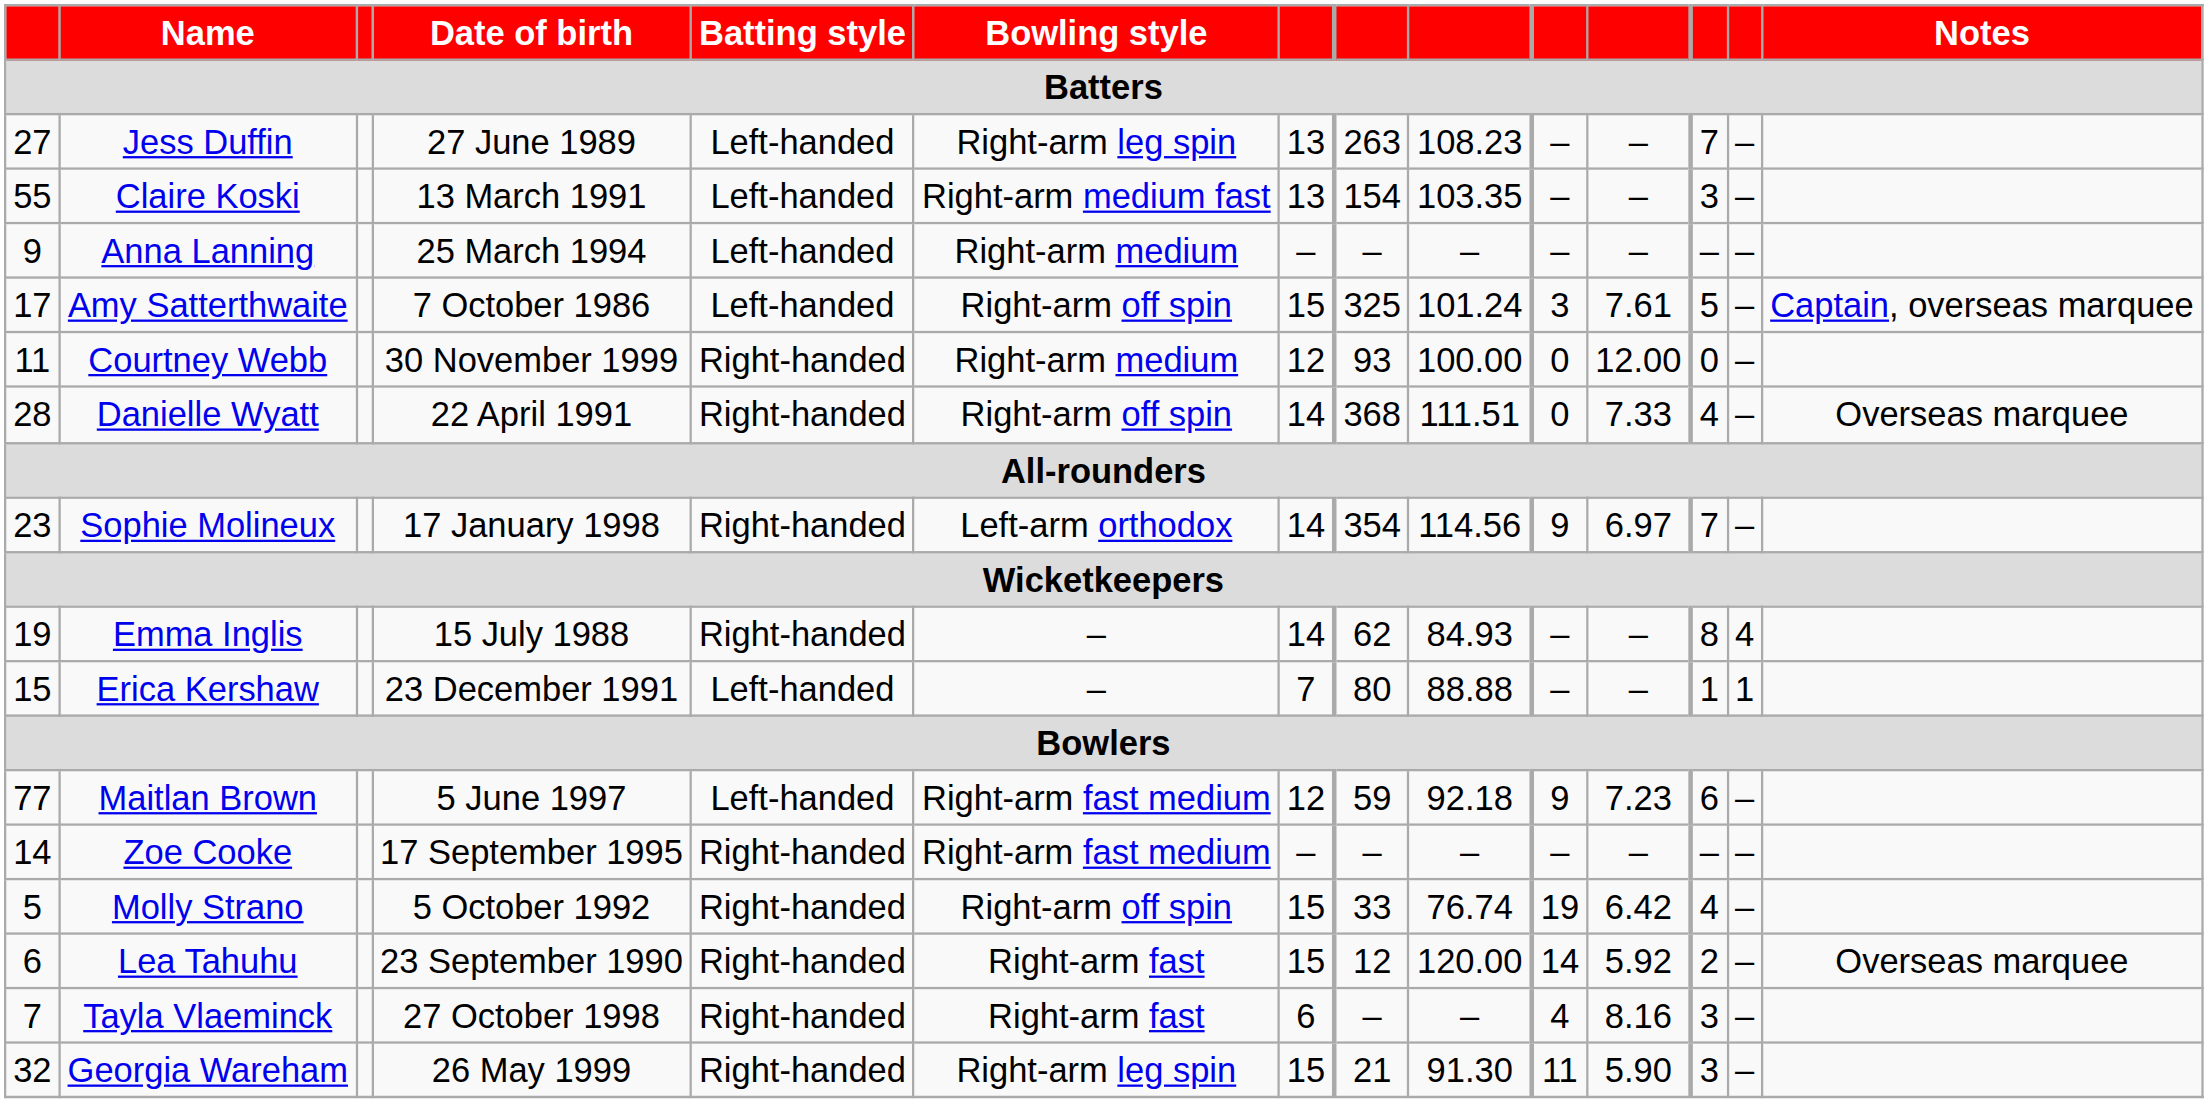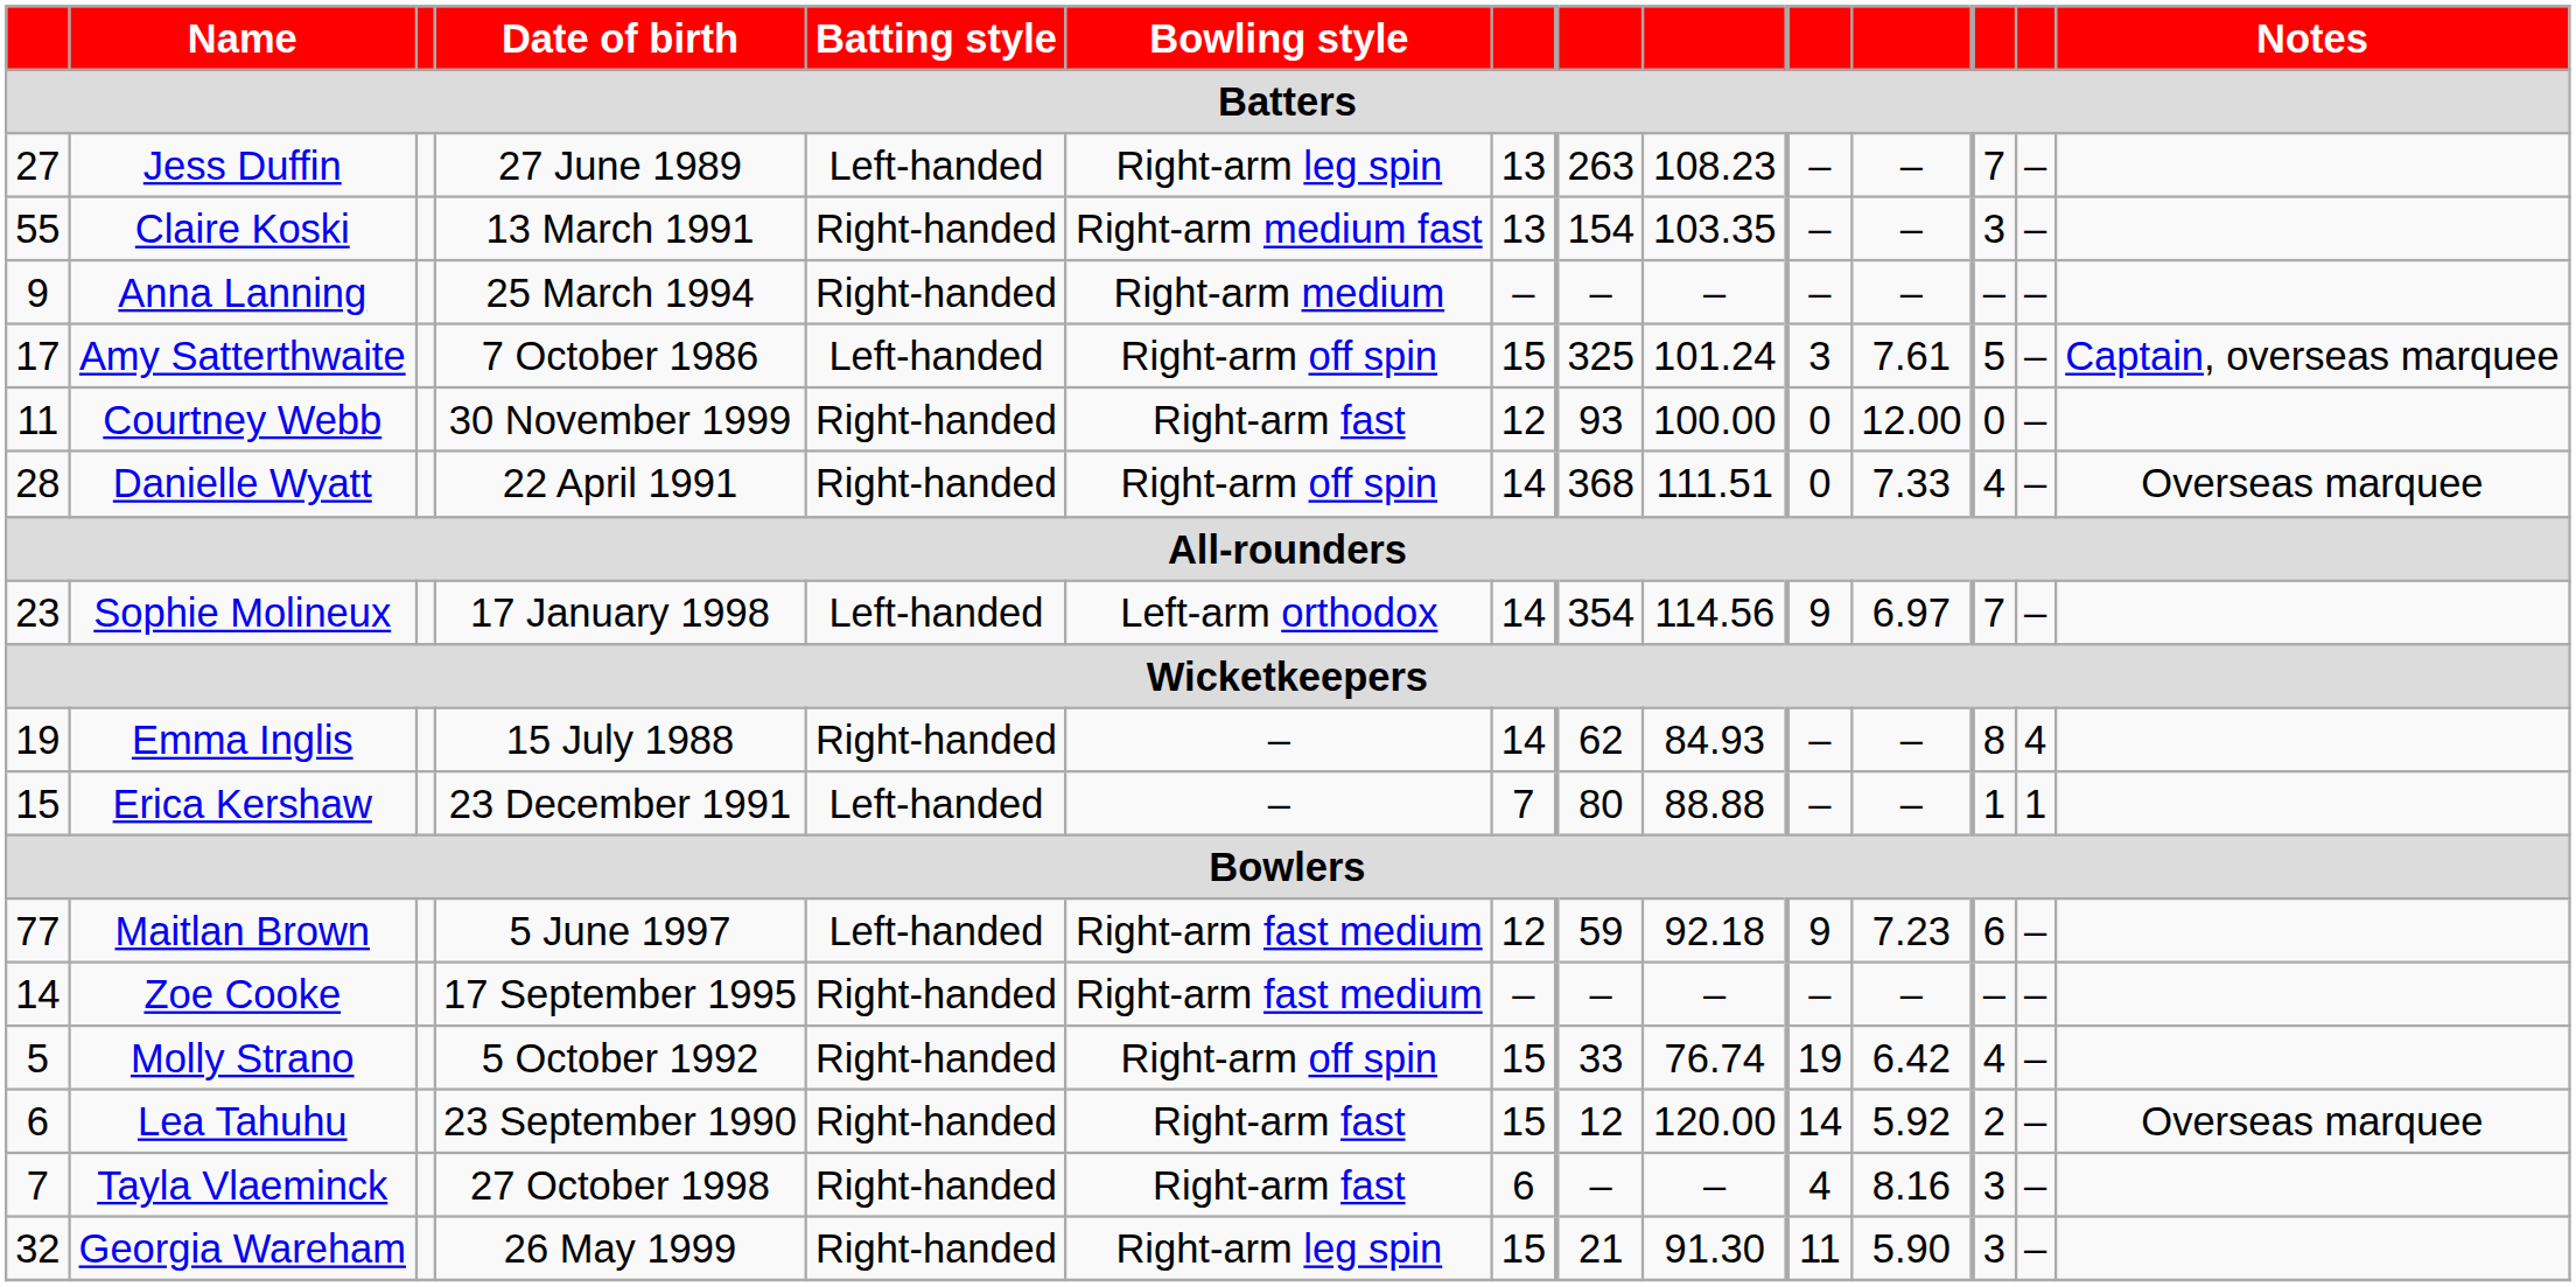Claire Koski | Batting style: Left-handed -> Right-handed
Anna Lanning | Batting style: Left-handed -> Right-handed
Courtney Webb | Bowling style: Right-arm medium -> Right-arm fast
Sophie Molineux | Batting style: Right-handed -> Left-handed
